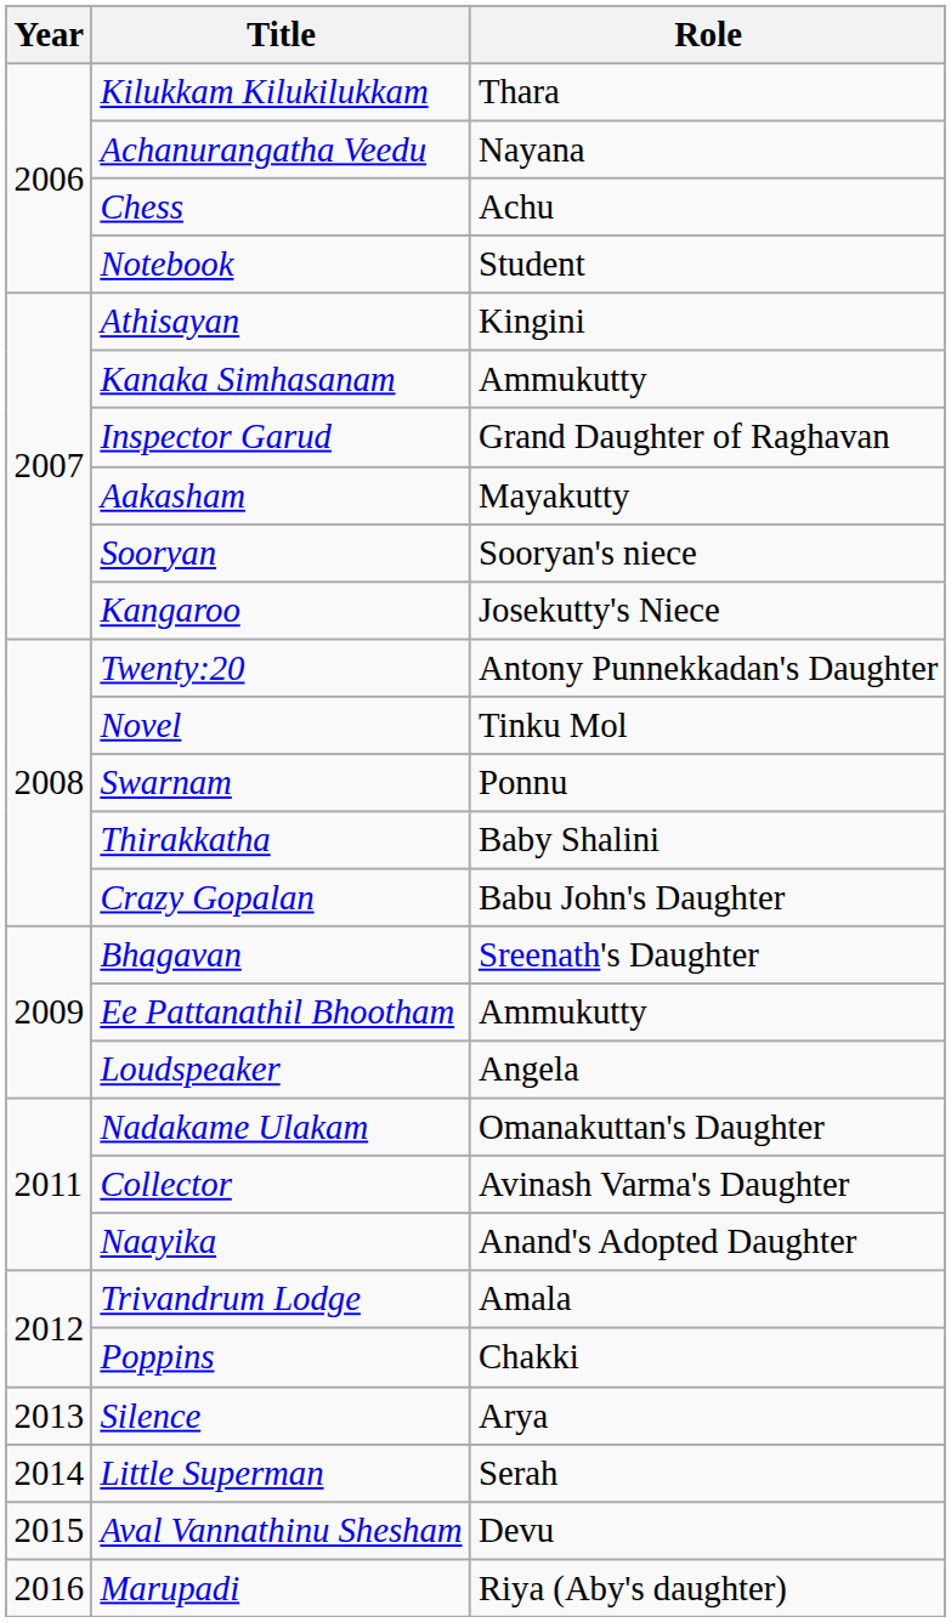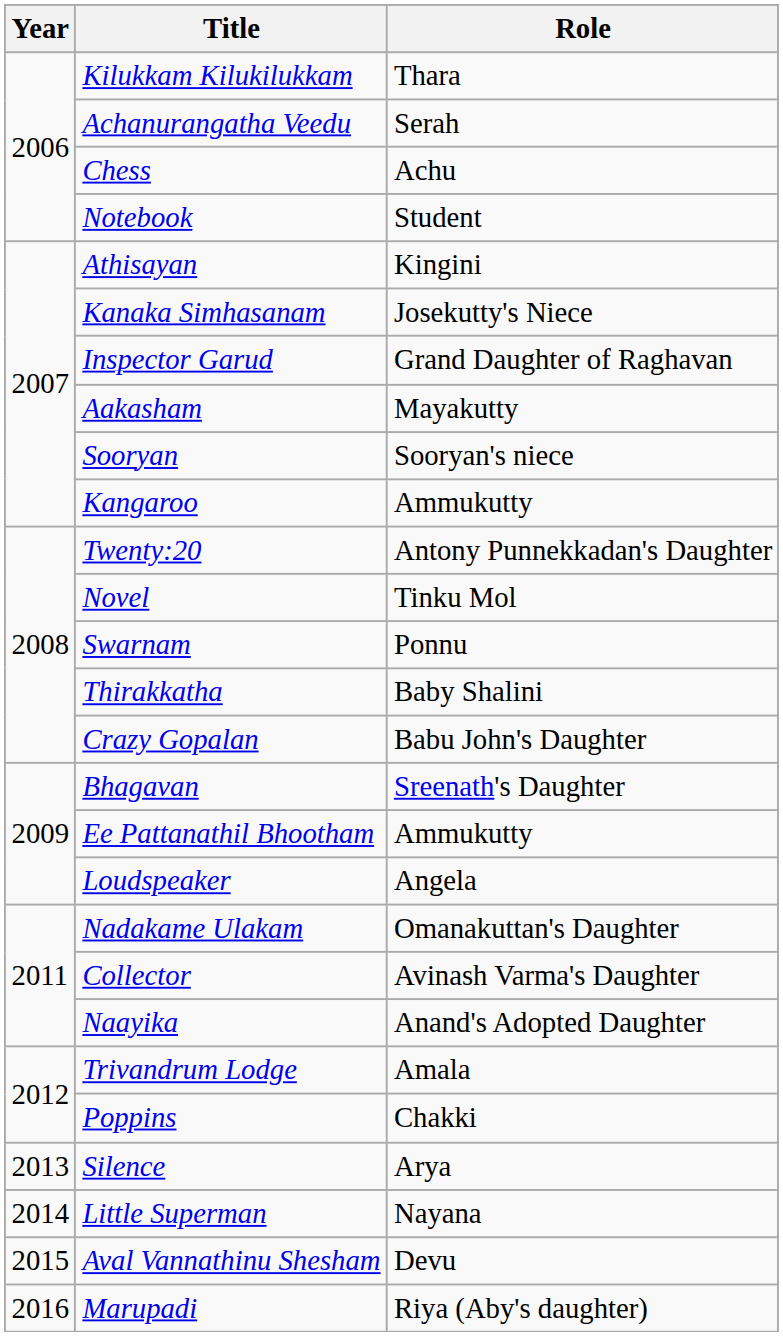Achanurangatha Veedu | Role: Nayana -> Serah
Kanaka Simhasanam | Role: Ammukutty -> Josekutty's Niece
Kangaroo | Role: Josekutty's Niece -> Ammukutty
Little Superman | Role: Serah -> Nayana
